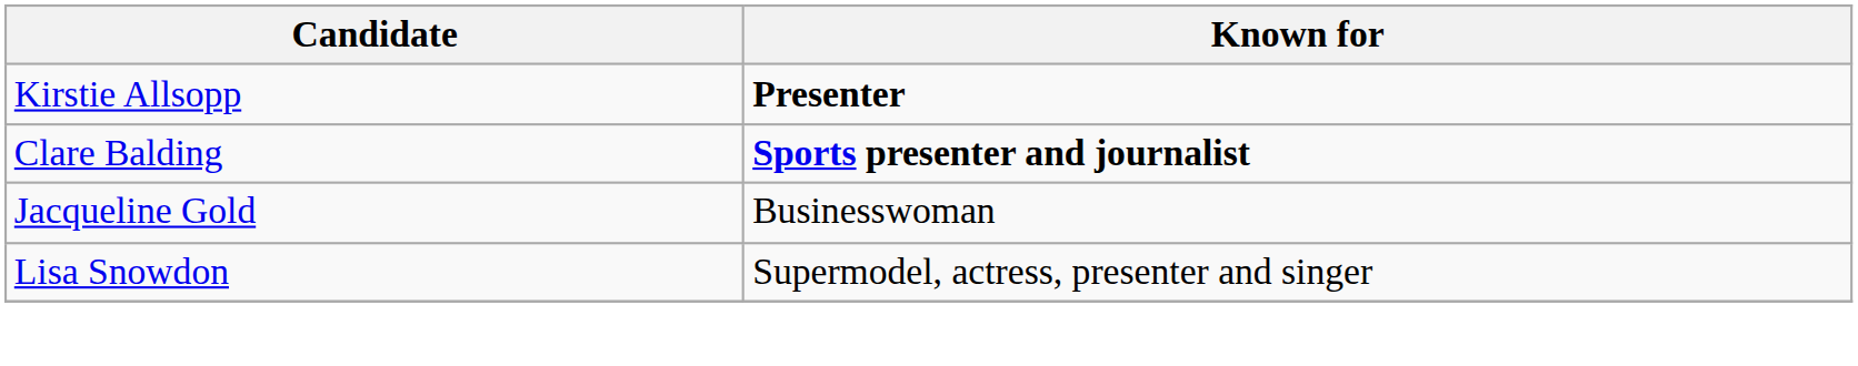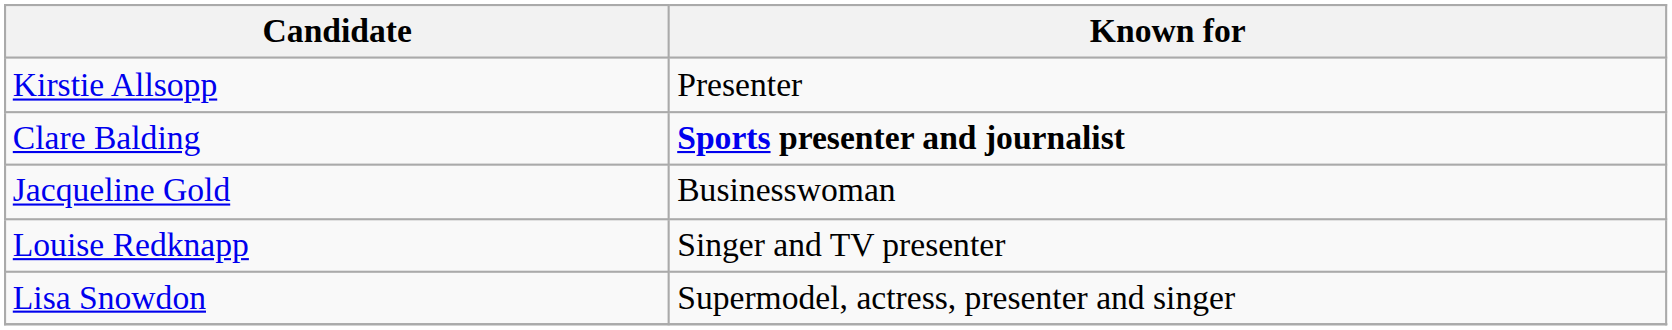Kirstie Allsopp | Known for: bold -> normal
+ row: Louise Redknapp | Singer and TV presenter
